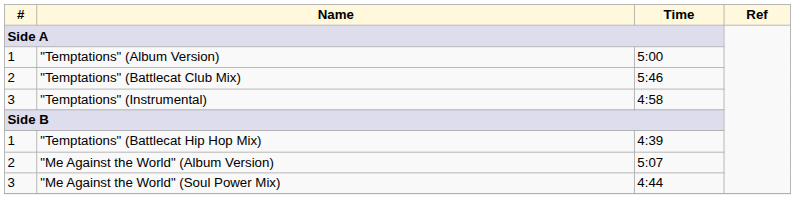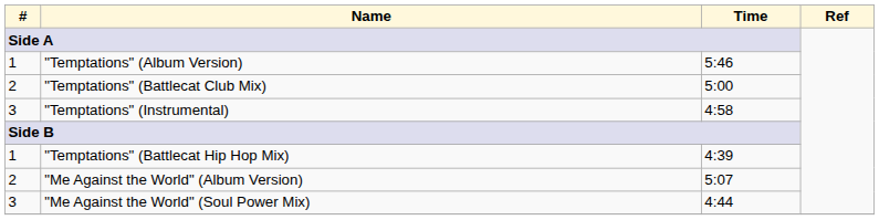"Temptations" (Album Version) | Time: 5:00 -> 5:46
"Temptations" (Battlecat Club Mix) | Time: 5:46 -> 5:00
